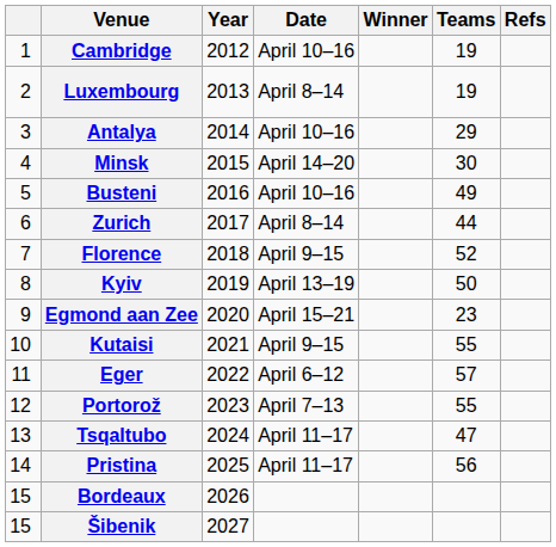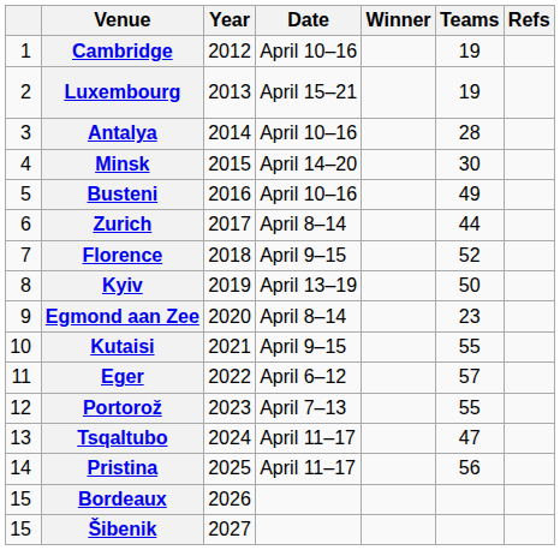Luxembourg | Date: April 8–14 -> April 15–21
Antalya | Teams: 29 -> 28
Egmond aan Zee | Date: April 15–21 -> April 8–14
